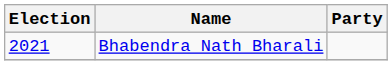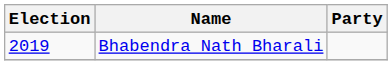Bhabendra Nath Bharali | Election: 2021 -> 2019
